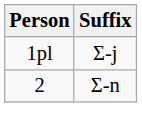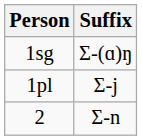+ row: 1sg | Σ-(ɑ)ŋ
